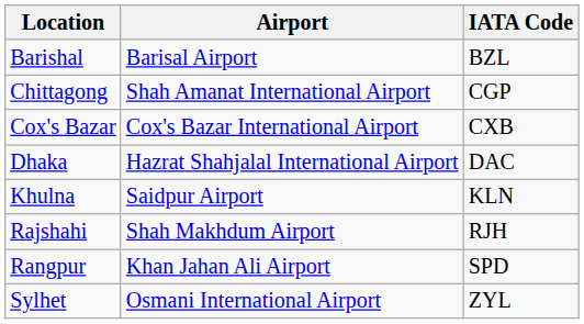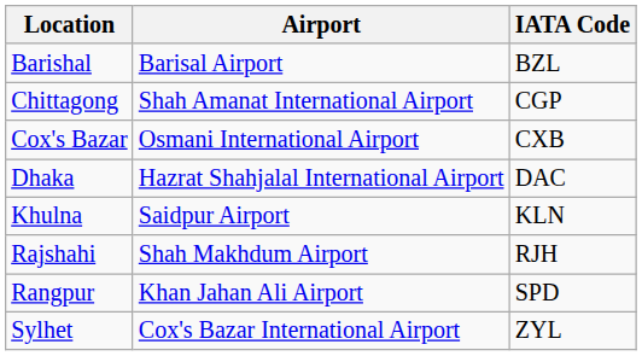Cox's Bazar | Airport: Cox's Bazar International Airport -> Osmani International Airport
Sylhet | Airport: Osmani International Airport -> Cox's Bazar International Airport
